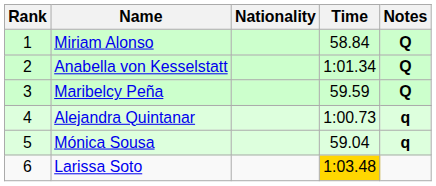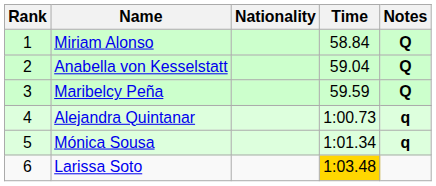Anabella von Kesselstatt | Time: 1:01.34 -> 59.04
Mónica Sousa | Time: 59.04 -> 1:01.34
